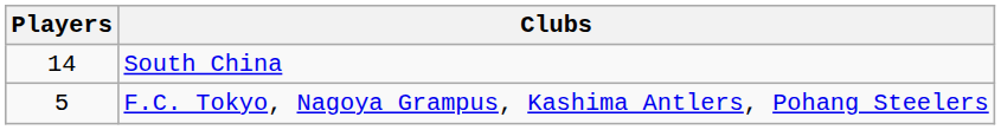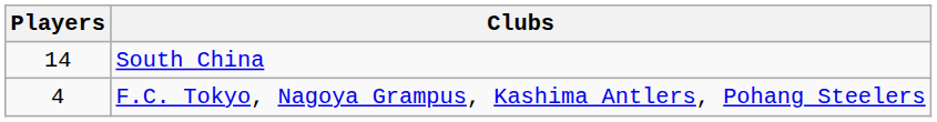F.C. Tokyo, Nagoya Grampus, Kashima Antlers, Pohang Steelers | Players: 5 -> 4
